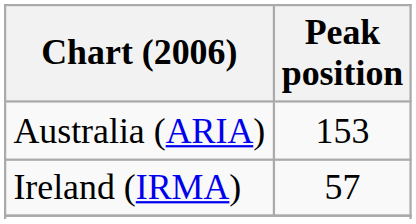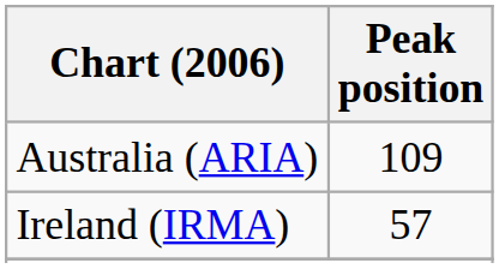Australia (ARIA) | Peak position: 153 -> 109
